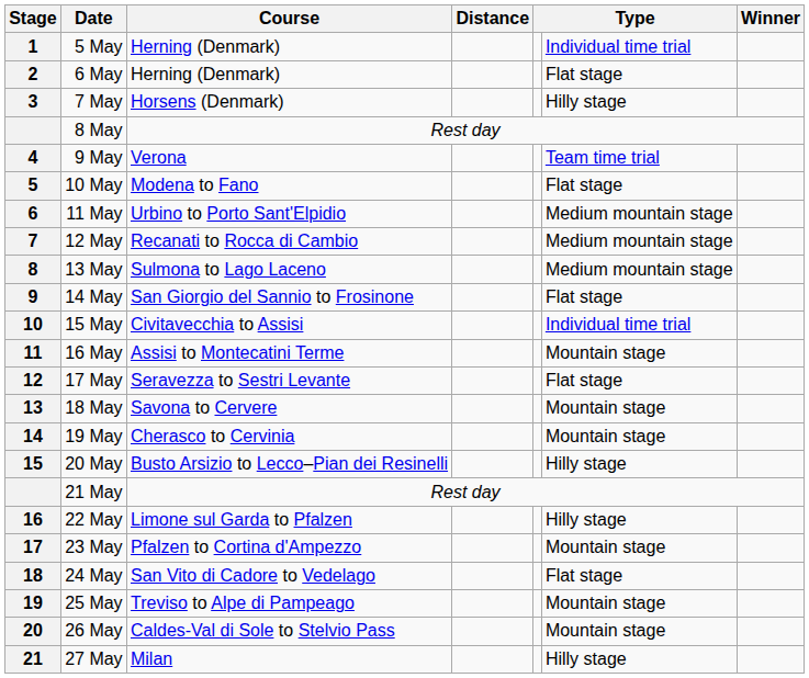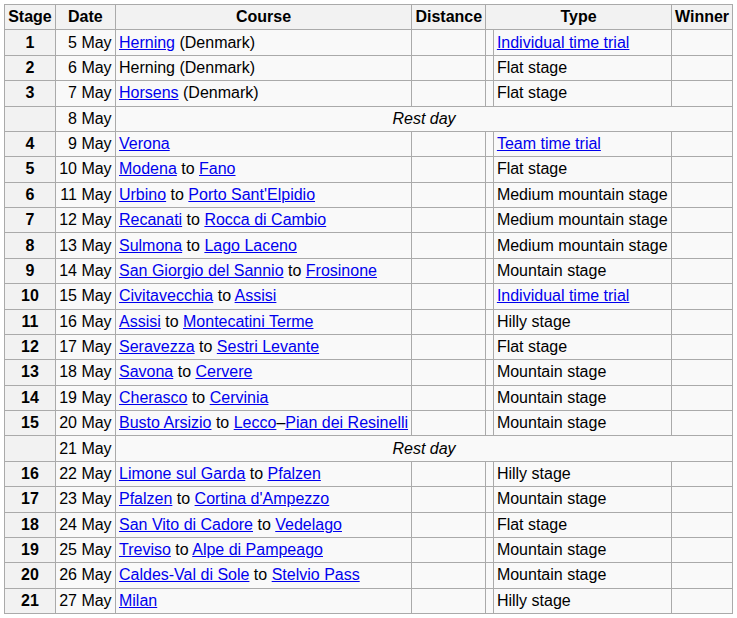7 May | column 6: Hilly stage -> Flat stage
14 May | column 6: Flat stage -> Mountain stage
16 May | column 6: Mountain stage -> Hilly stage
20 May | column 6: Hilly stage -> Mountain stage
